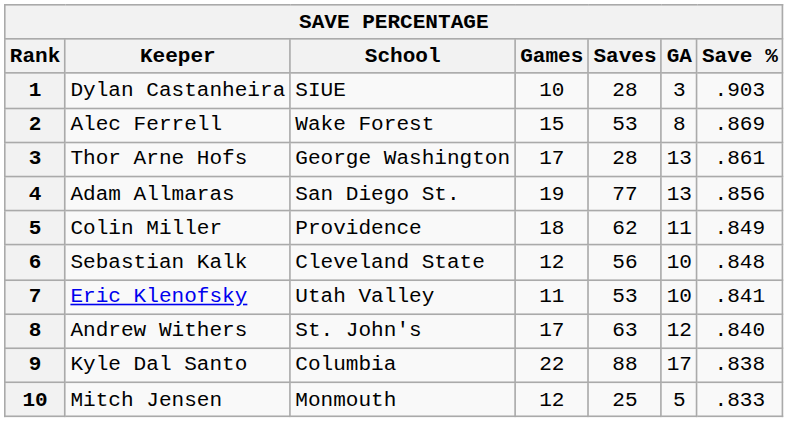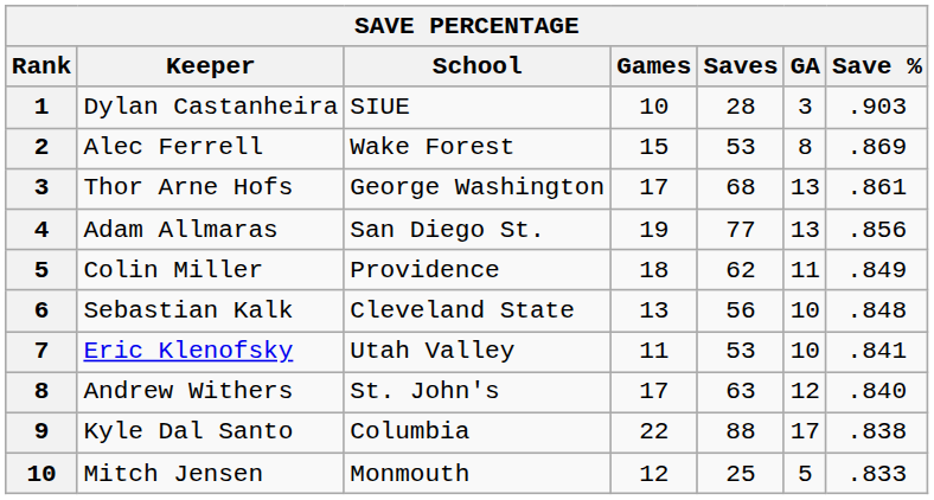Thor Arne Hofs | Saves: 28 -> 68
Sebastian Kalk | Games: 12 -> 13
